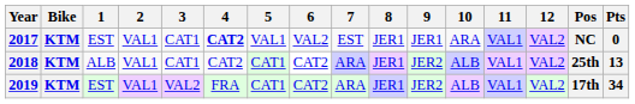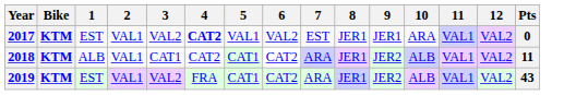- column: Pos | NC | 25th | 17th
2017 | 3: CAT1 -> VAL2
2018 | Pts: 13 -> 11
2019 | Pts: 34 -> 43
